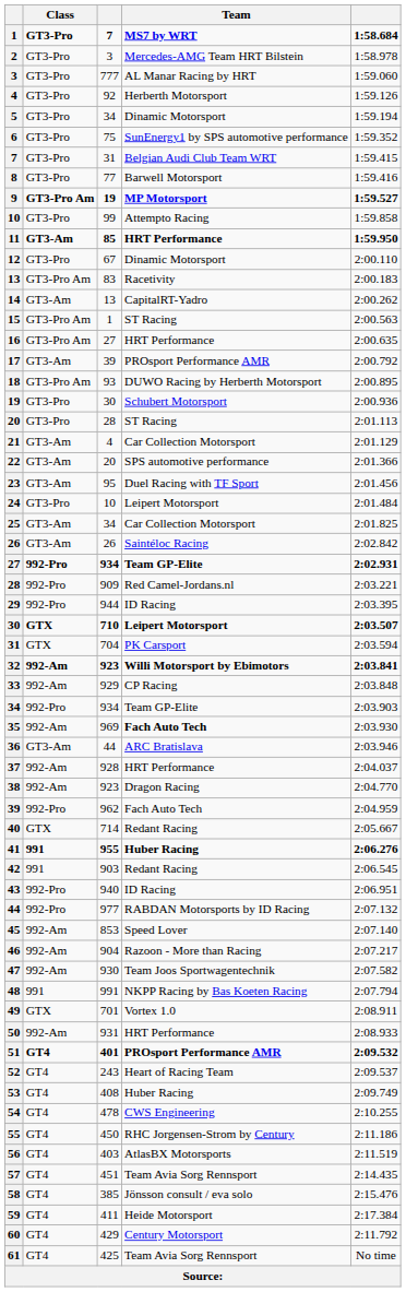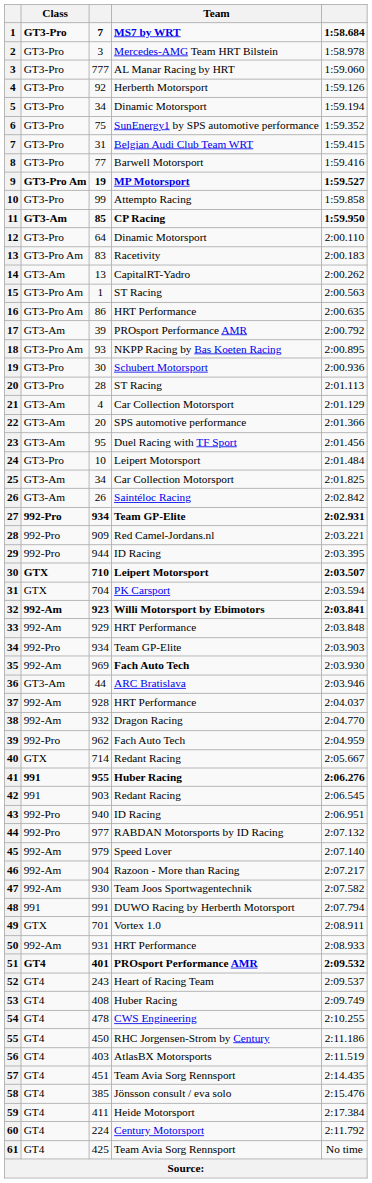11 | Team: HRT Performance -> CP Racing
12 | column 3: 67 -> 64
16 | column 3: 27 -> 86
18 | Team: DUWO Racing by Herberth Motorsport -> NKPP Racing by Bas Koeten Racing
33 | Team: CP Racing -> HRT Performance
38 | column 3: 923 -> 932
45 | column 3: 853 -> 979
48 | Team: NKPP Racing by Bas Koeten Racing -> DUWO Racing by Herberth Motorsport
60 | column 3: 429 -> 224
